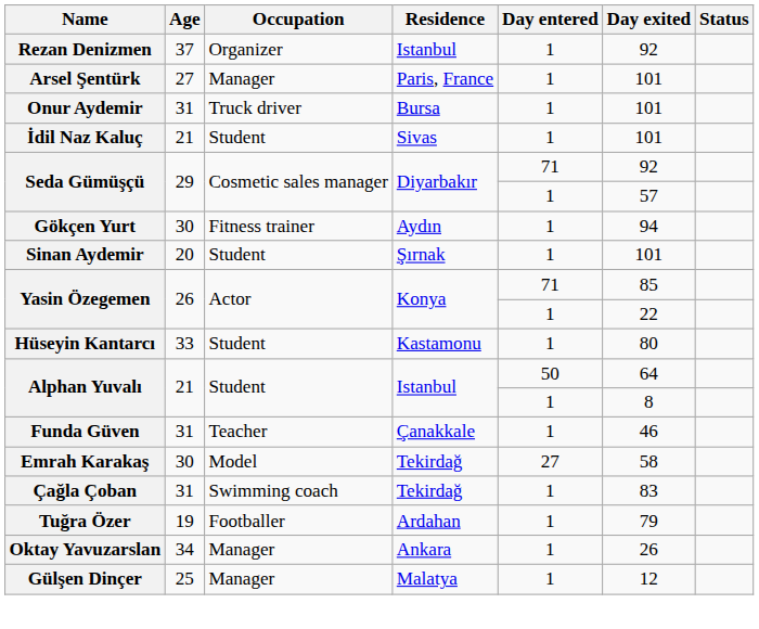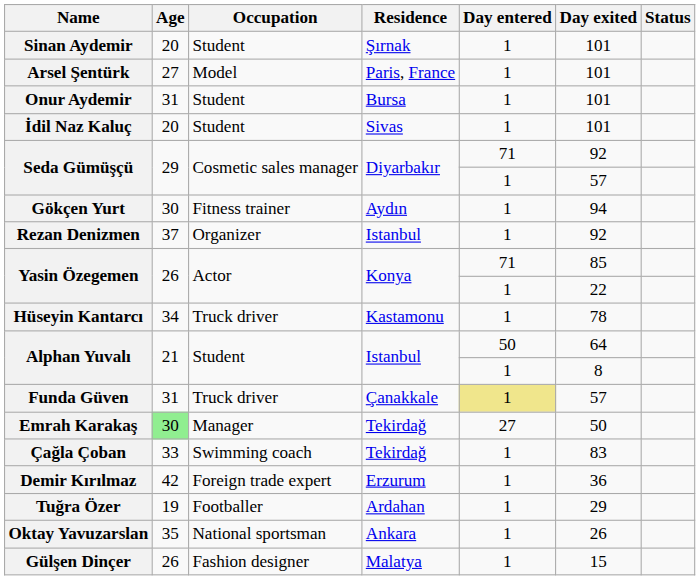rows swapped: Sinan Aydemir <-> Rezan Denizmen
Arsel Şentürk | Occupation: Manager -> Model
Onur Aydemir | Occupation: Truck driver -> Student
İdil Naz Kaluç | Age: 21 -> 20
Hüseyin Kantarcı | Age: 33 -> 34
Hüseyin Kantarcı | Occupation: Student -> Truck driver
Hüseyin Kantarcı | Day exited: 80 -> 78
Funda Güven | Occupation: Teacher -> Truck driver
Funda Güven | Day entered: no background -> khaki background
Funda Güven | Day exited: 46 -> 57
Emrah Karakaş | Age: no background -> lightgreen background
Emrah Karakaş | Occupation: Model -> Manager
Emrah Karakaş | Day exited: 58 -> 50
Çağla Çoban | Age: 31 -> 33
+ row: Demir Kırılmaz | 42 | Foreign trade expert | Erzurum | 1 | 36
Tuğra Özer | Day exited: 79 -> 29
Oktay Yavuzarslan | Age: 34 -> 35
Oktay Yavuzarslan | Occupation: Manager -> National sportsman
Gülşen Dinçer | Age: 25 -> 26
Gülşen Dinçer | Occupation: Manager -> Fashion designer
Gülşen Dinçer | Day exited: 12 -> 15
